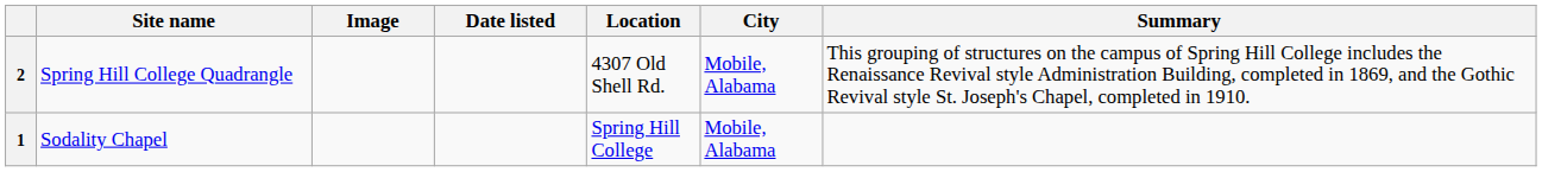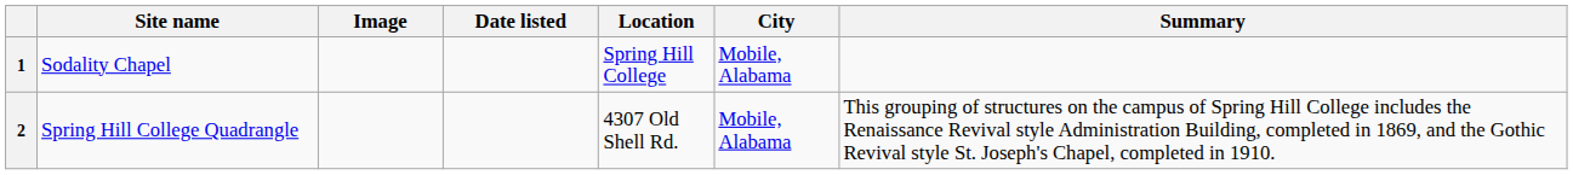rows swapped: 1 <-> 2
